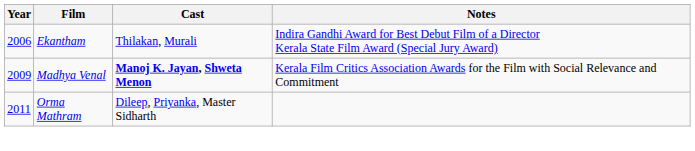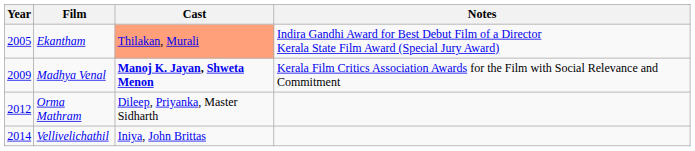Ekantham | Year: 2006 -> 2005
Ekantham | Cast: no background -> lightsalmon background
Orma Mathram | Year: 2011 -> 2012
+ row: 2014 | Vellivelichathil | Iniya, John Brittas
